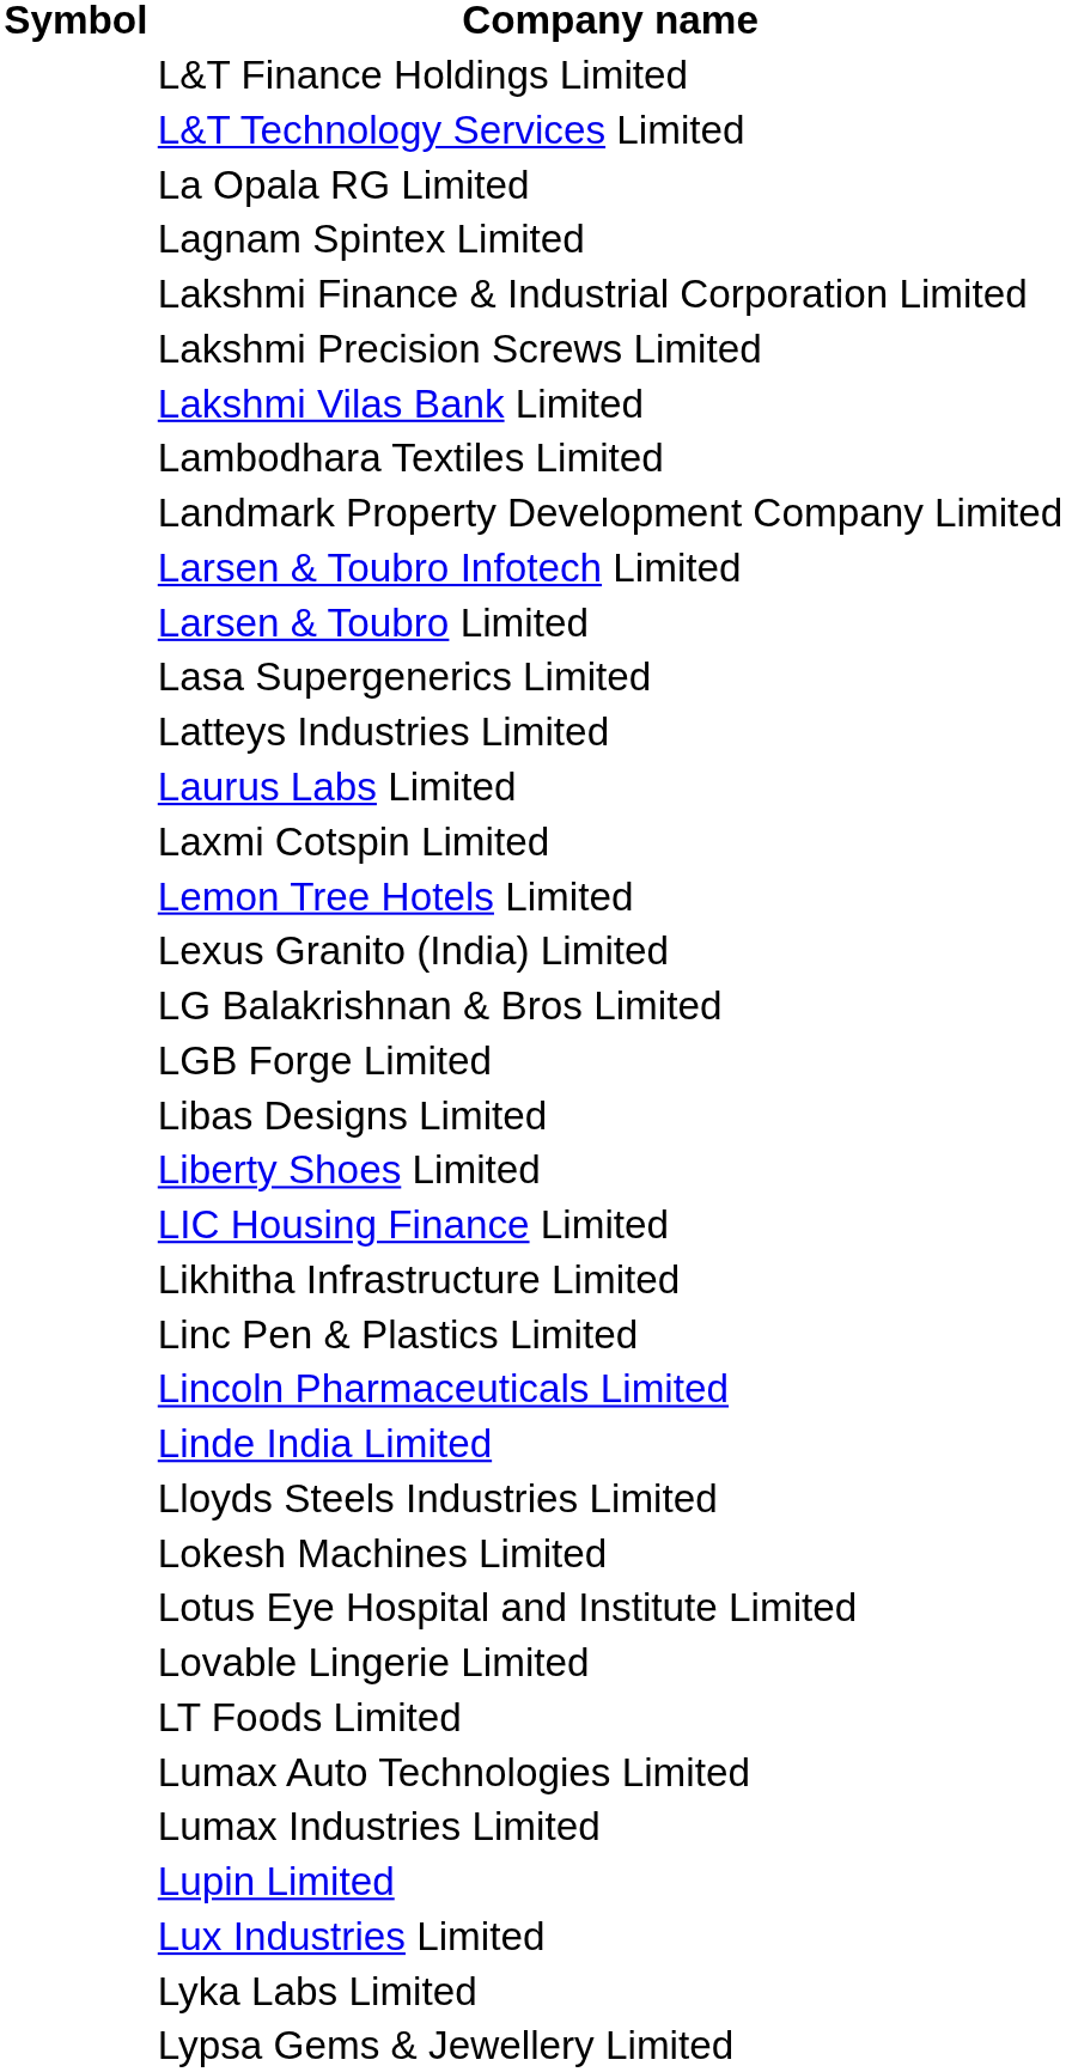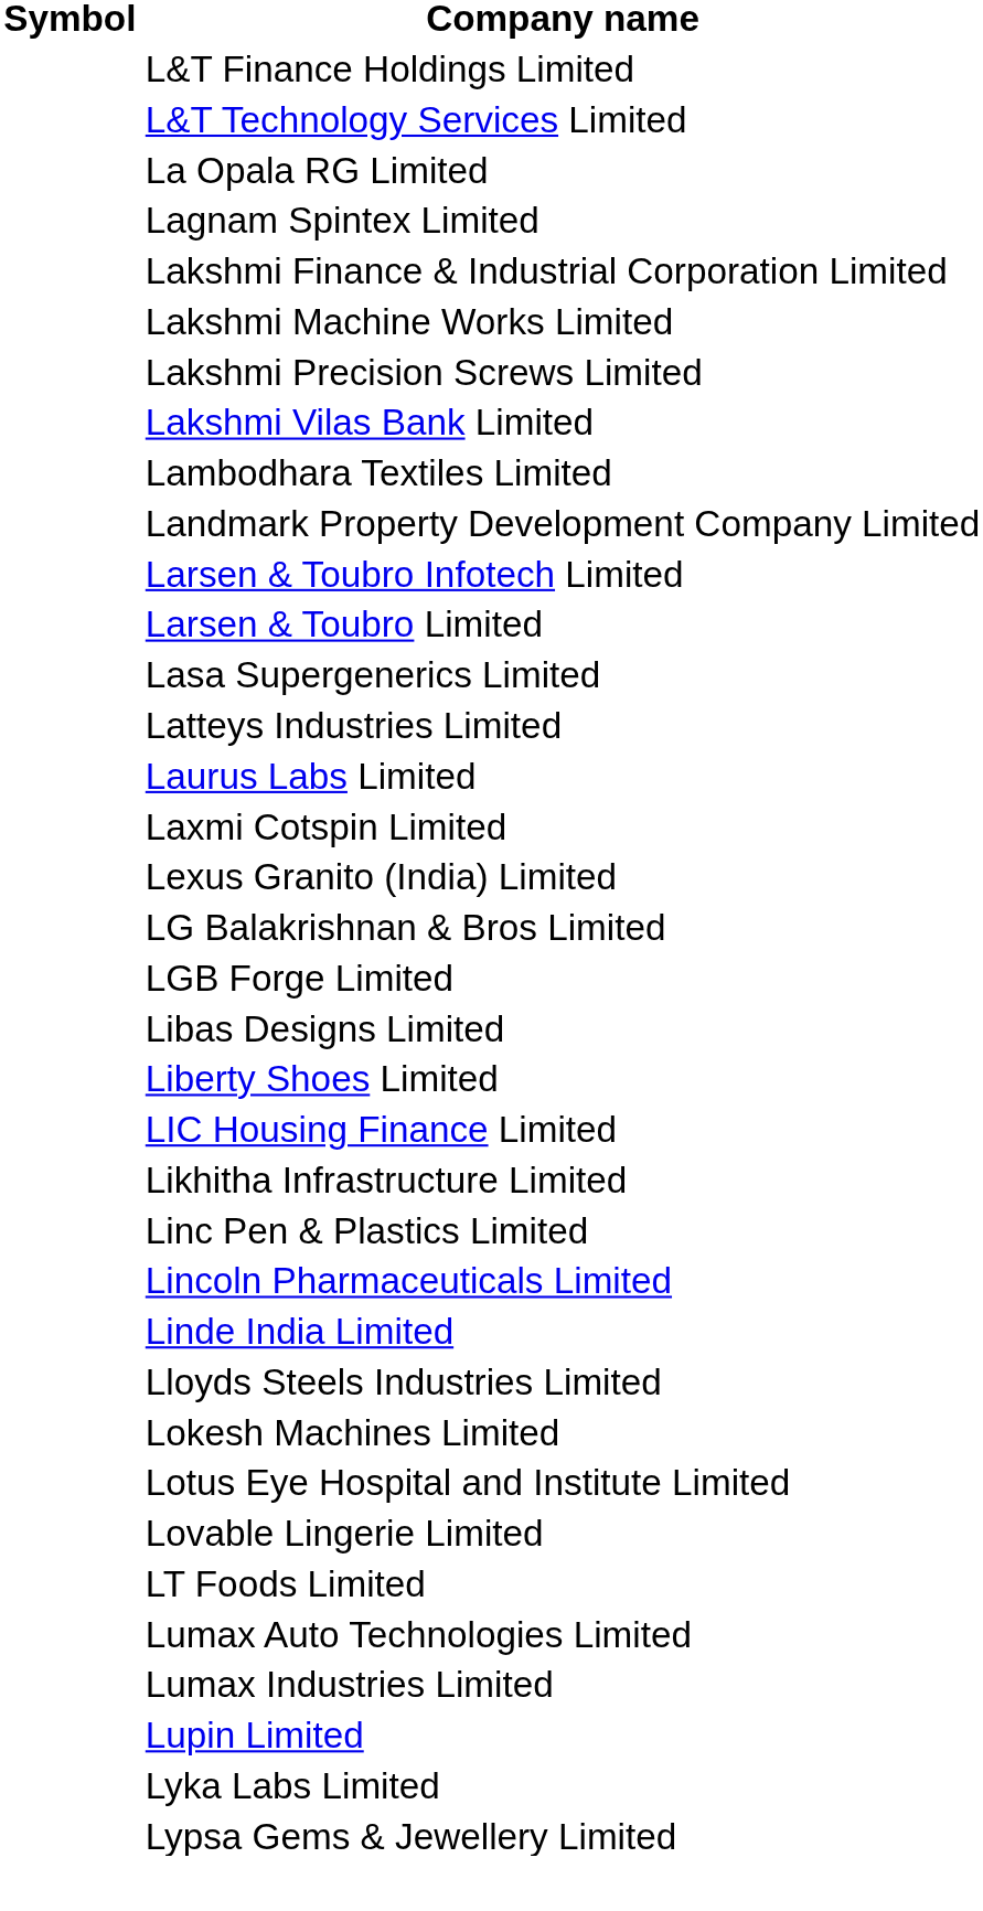+ row: Lakshmi Machine Works Limited
- row: Lemon Tree Hotels Limited
- row: Lux Industries Limited
